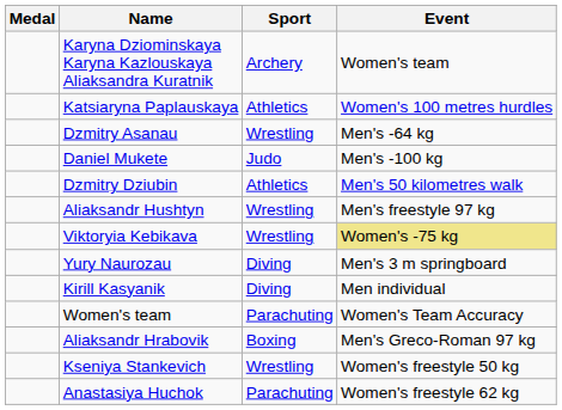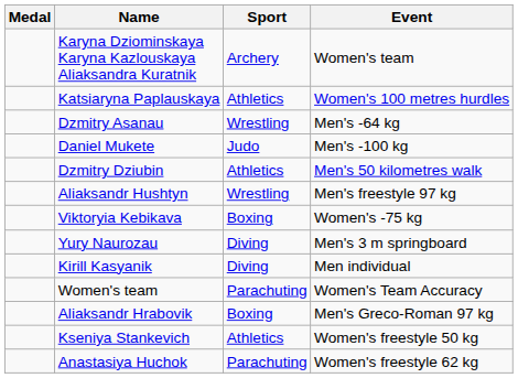Viktoryia Kebikava | Sport: Wrestling -> Boxing
Viktoryia Kebikava | Event: khaki background -> no background
Kseniya Stankevich | Sport: Wrestling -> Athletics
